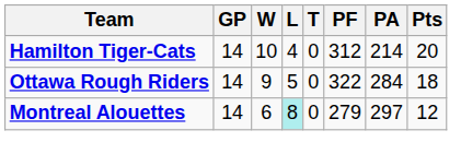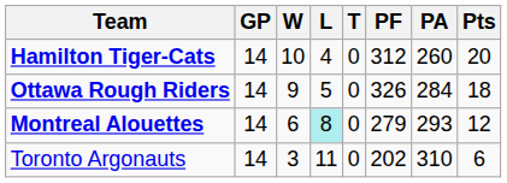Hamilton Tiger-Cats | PA: 214 -> 260
Ottawa Rough Riders | PF: 322 -> 326
Montreal Alouettes | PA: 297 -> 293
+ row: Toronto Argonauts | 14 | 3 | 11 | 0 | 202 | 310 | 6
